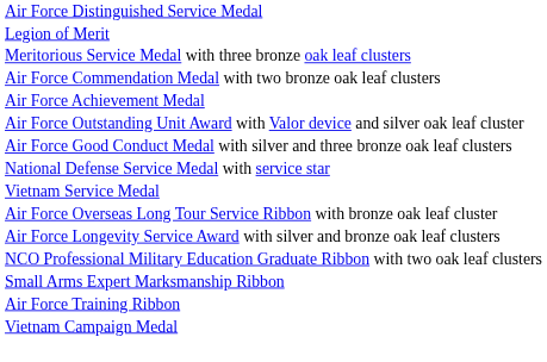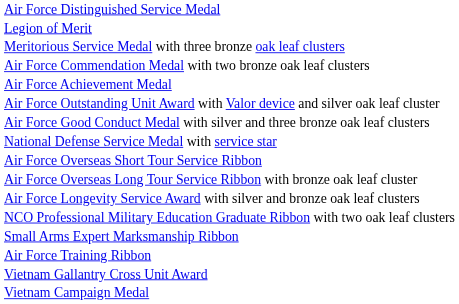- row: Vietnam Service Medal
+ row: Air Force Overseas Short Tour Service Ribbon
+ row: Vietnam Gallantry Cross Unit Award
